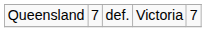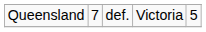Queensland | column 5: 7 -> 5
